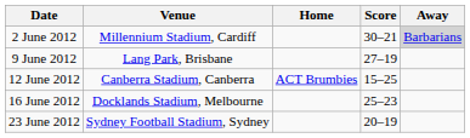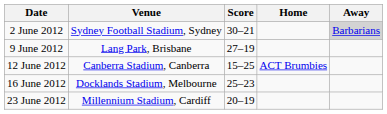columns swapped: Home <-> Score
2 June 2012 | Venue: Millennium Stadium, Cardiff -> Sydney Football Stadium, Sydney
23 June 2012 | Venue: Sydney Football Stadium, Sydney -> Millennium Stadium, Cardiff
